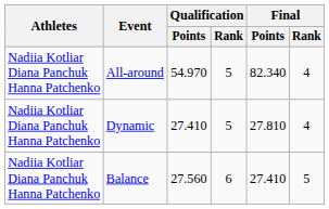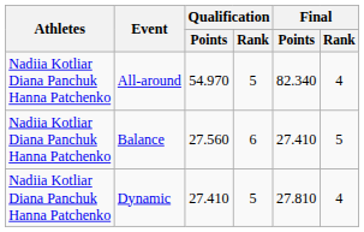rows swapped: Balance <-> Dynamic
